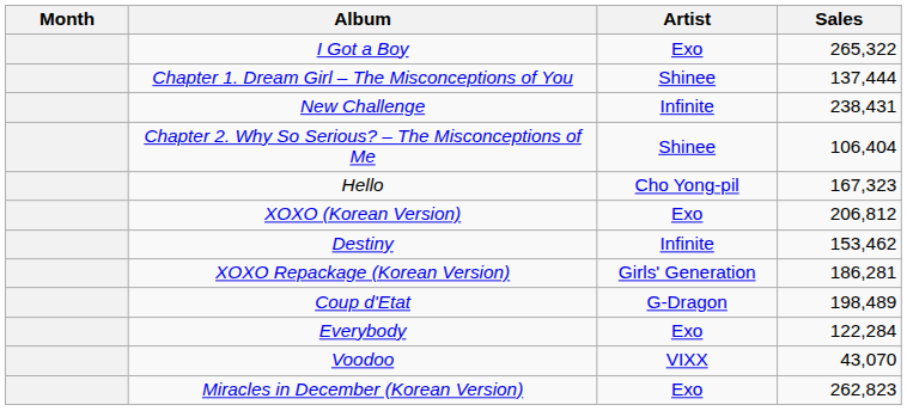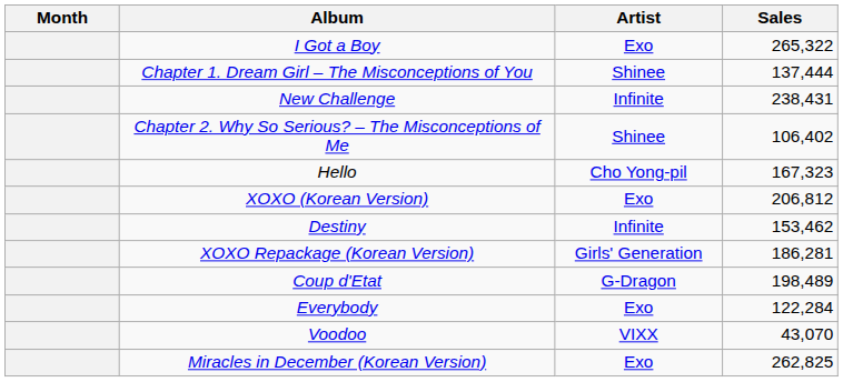Chapter 2. Why So Serious? – The Misconceptions of Me | Sales: 106,404 -> 106,402
Miracles in December (Korean Version) | Sales: 262,823 -> 262,825
